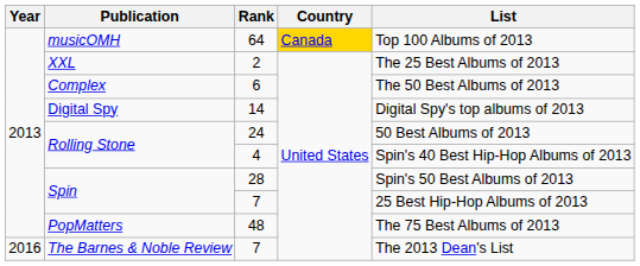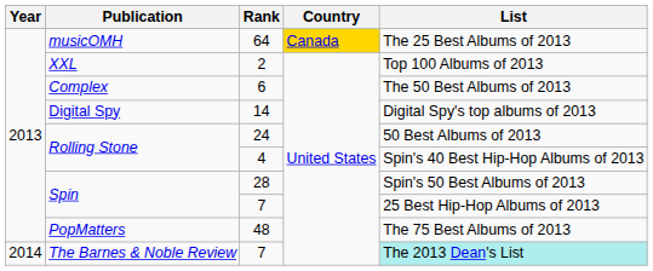64 | List: Top 100 Albums of 2013 -> The 25 Best Albums of 2013
2 | List: The 25 Best Albums of 2013 -> Top 100 Albums of 2013
The Barnes & Noble Review / 7 | Year: 2016 -> 2014
The Barnes & Noble Review / 7 | List: no background -> paleturquoise background
